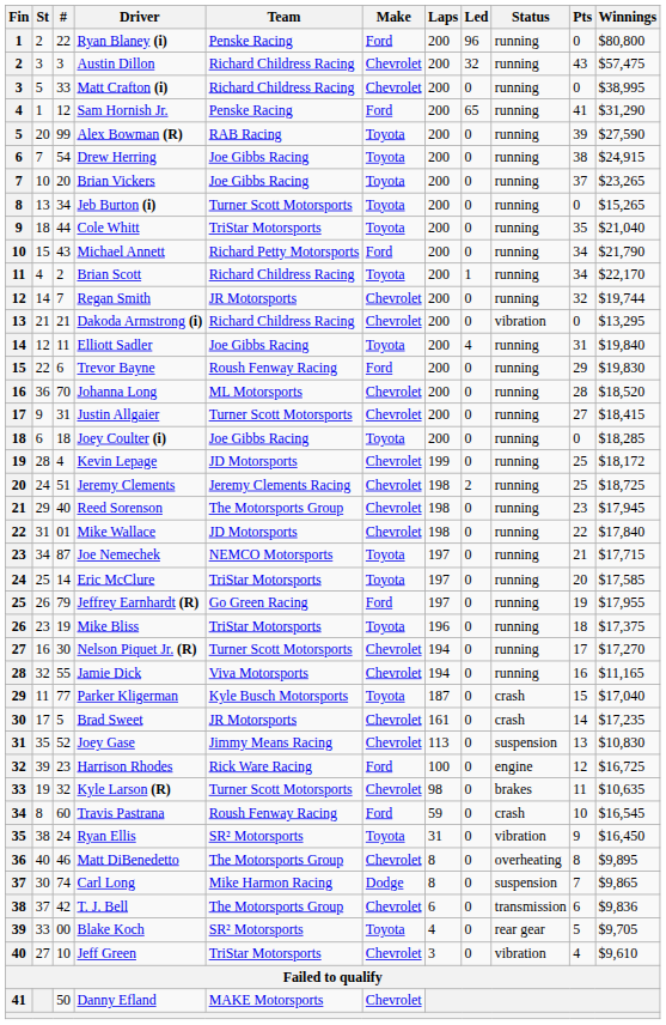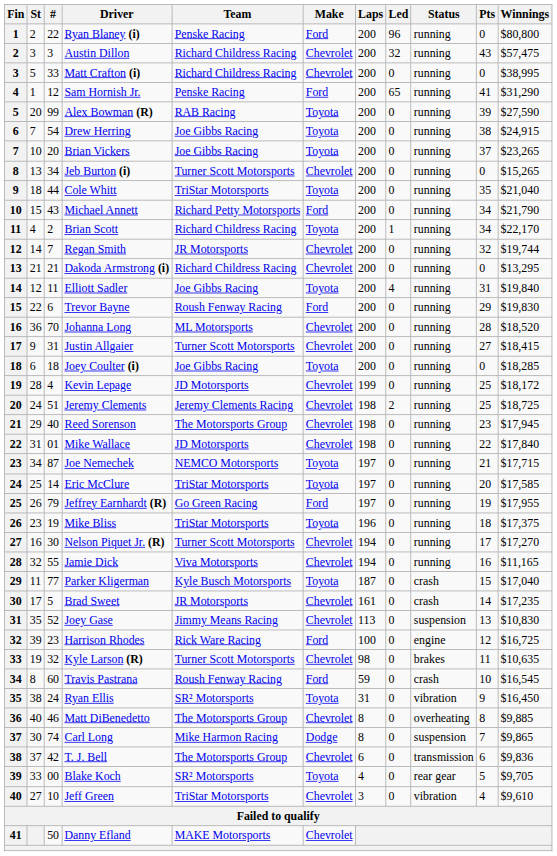Jeb Burton (i) | Make: Toyota -> Chevrolet
Dakoda Armstrong (i) | Status: vibration -> running
Matt DiBenedetto | Winnings: $9,895 -> $9,885
